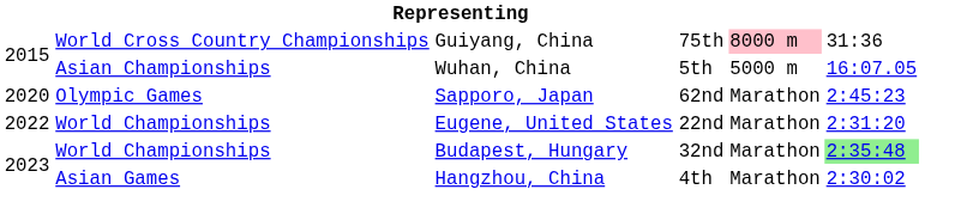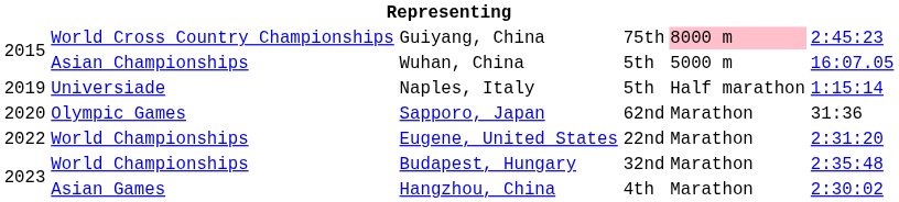Guiyang, China | column 6: 31:36 -> 2:45:23
+ row: 2019 | Universiade | Naples, Italy | 5th | Half marathon | 1:15:14
Sapporo, Japan | column 6: 2:45:23 -> 31:36
Budapest, Hungary | column 6: lightgreen background -> no background
